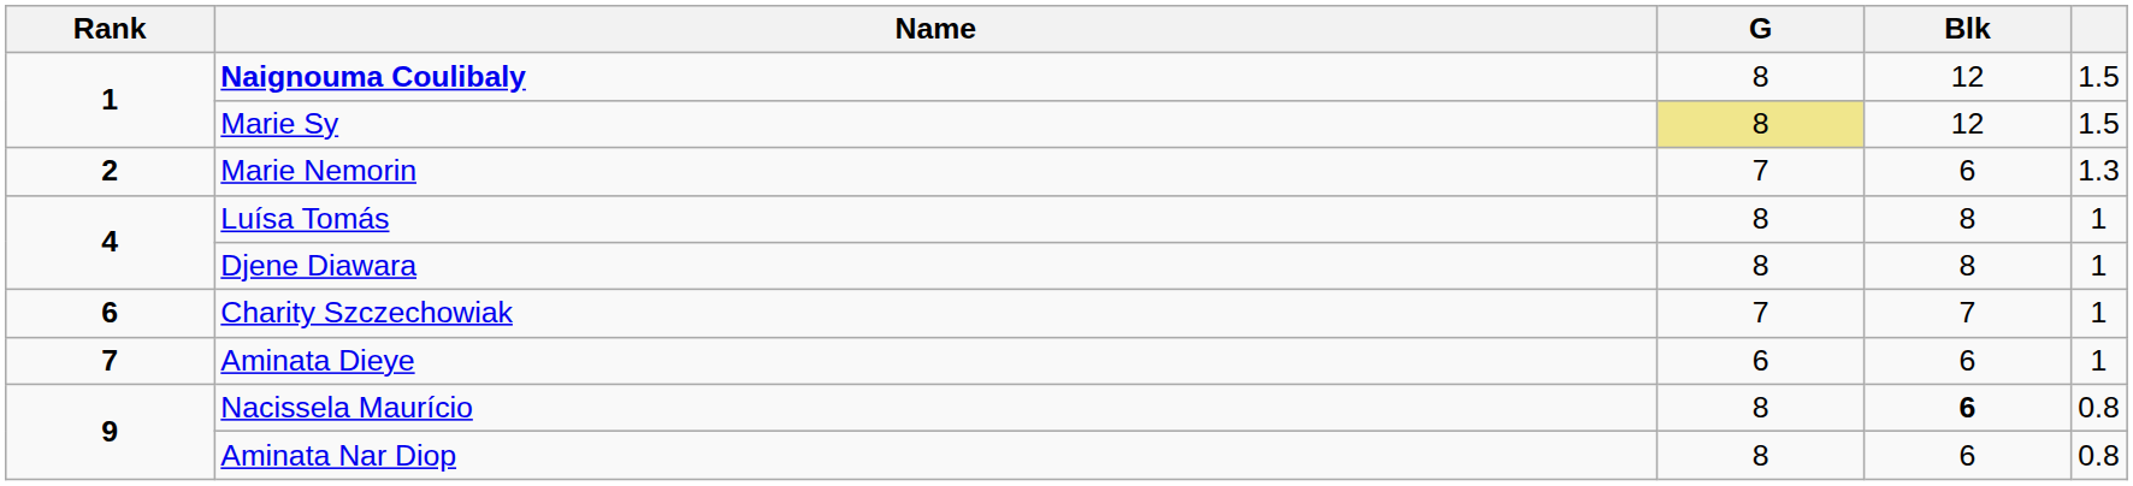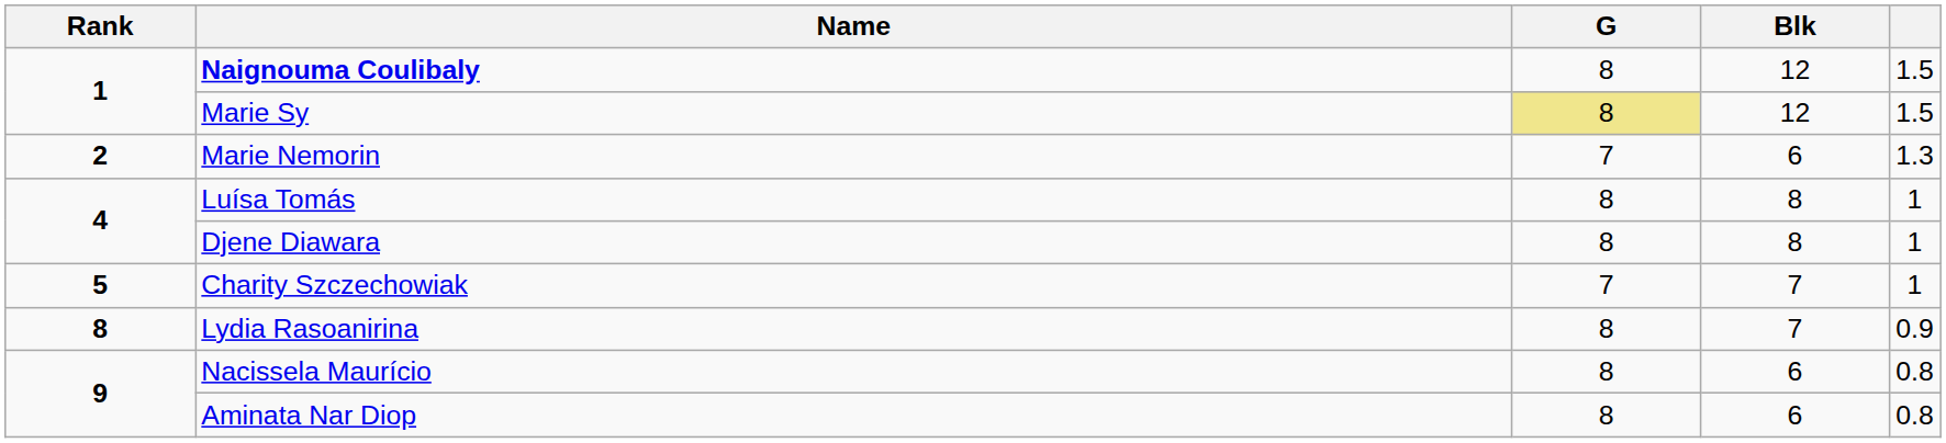Charity Szczechowiak | Rank: 6 -> 5
- row: 7 | Aminata Dieye | 6 | 6 | 1
+ row: 8 | Lydia Rasoanirina | 8 | 7 | 0.9
Nacissela Maurício | Blk: bold -> normal
